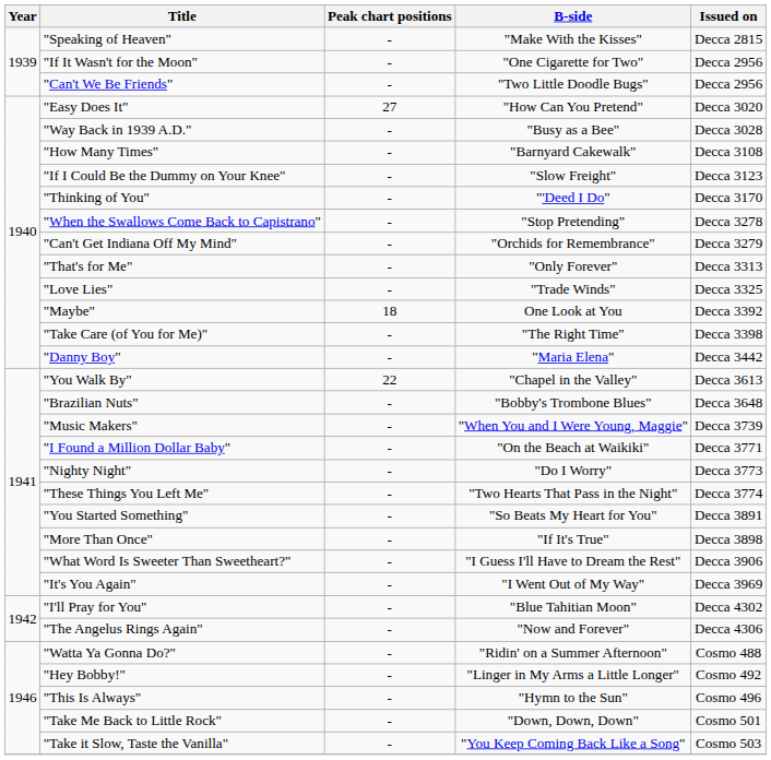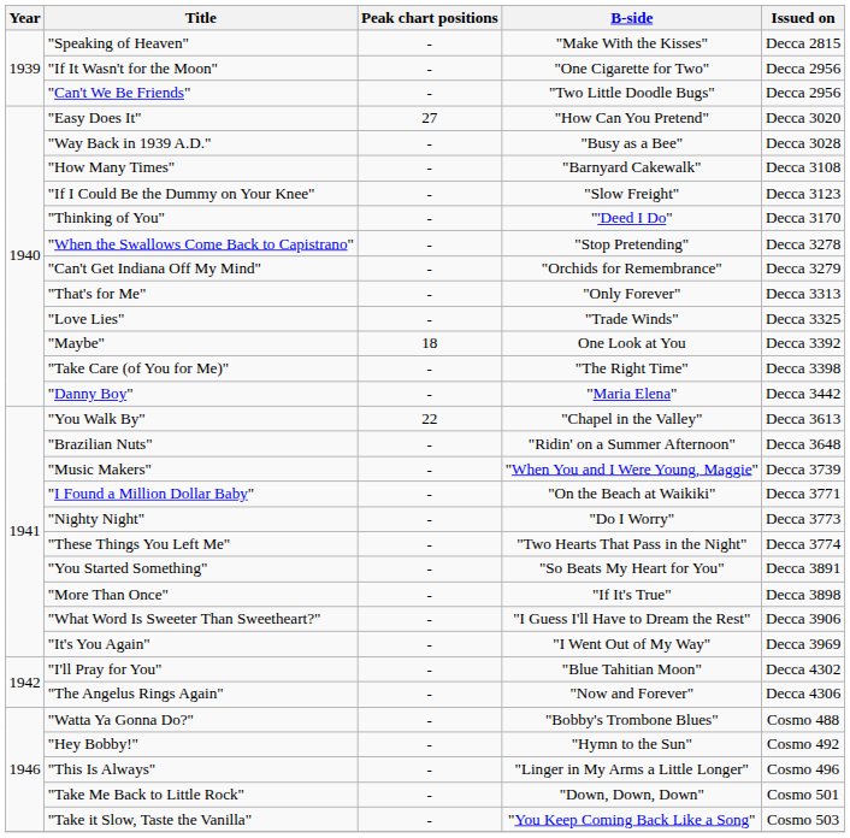"Brazilian Nuts" | B-side: "Bobby's Trombone Blues" -> "Ridin' on a Summer Afternoon"
"Watta Ya Gonna Do?" | B-side: "Ridin' on a Summer Afternoon" -> "Bobby's Trombone Blues"
"Hey Bobby!" | B-side: "Linger in My Arms a Little Longer" -> "Hymn to the Sun"
"This Is Always" | B-side: "Hymn to the Sun" -> "Linger in My Arms a Little Longer"
